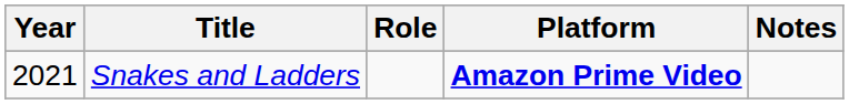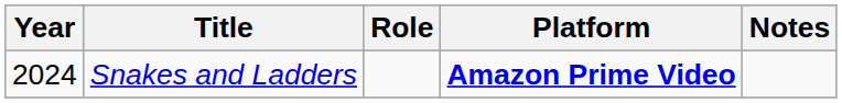Snakes and Ladders | Year: 2021 -> 2024
